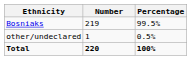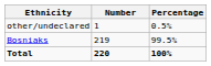rows swapped: Bosniaks <-> other/undeclared
